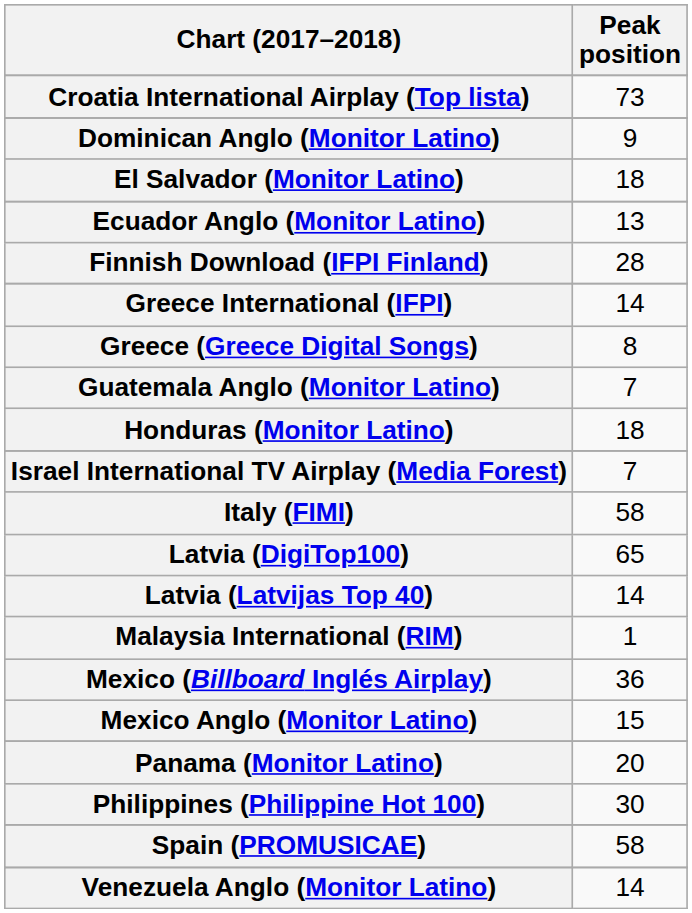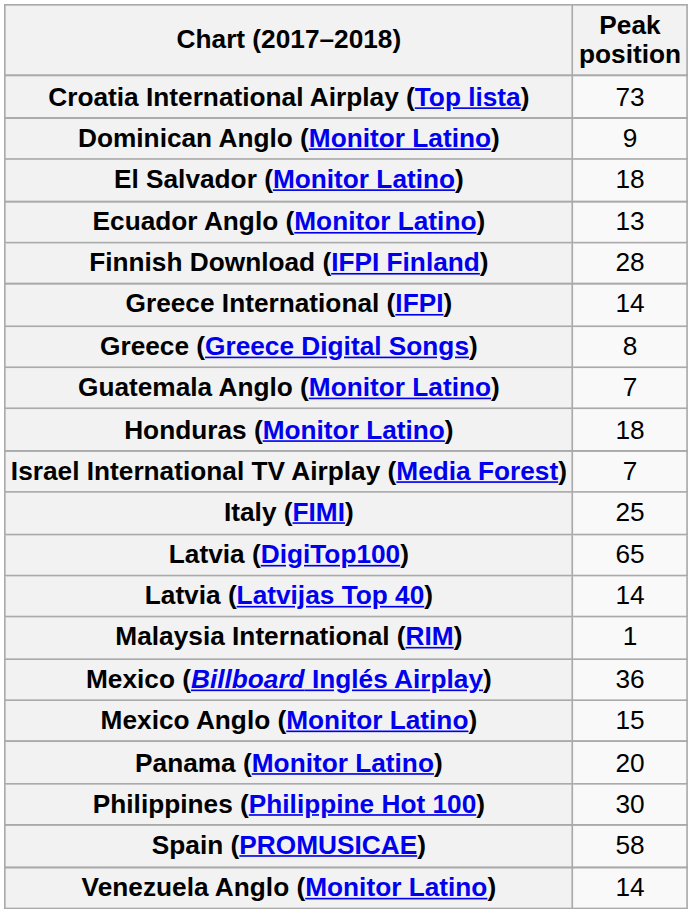Italy (FIMI) | Peak position: 58 -> 25
